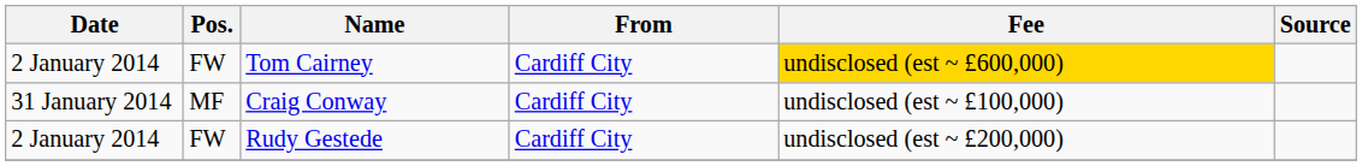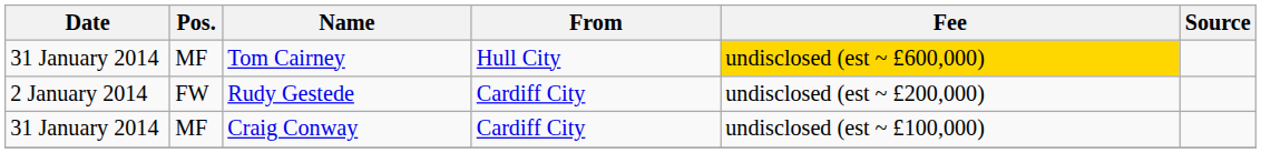Tom Cairney | Date: 2 January 2014 -> 31 January 2014
Tom Cairney | Pos.: FW -> MF
Tom Cairney | From: Cardiff City -> Hull City
rows swapped: Rudy Gestede <-> Craig Conway
